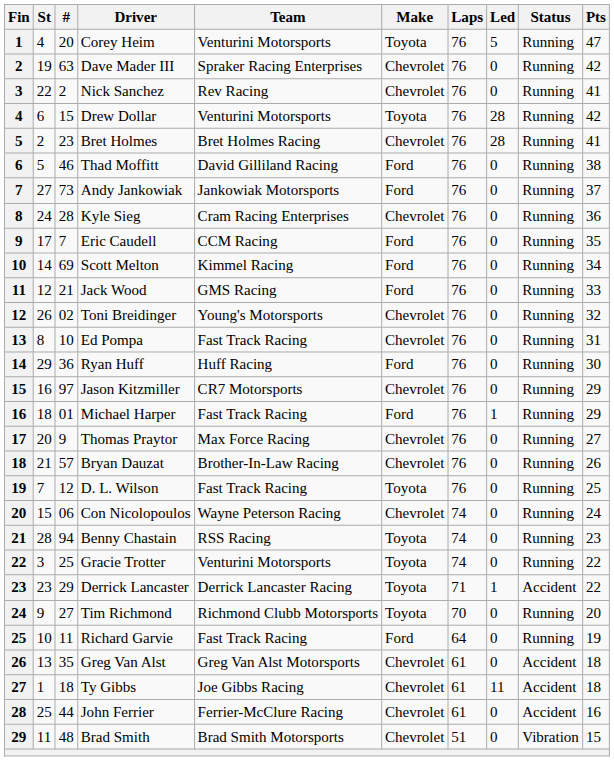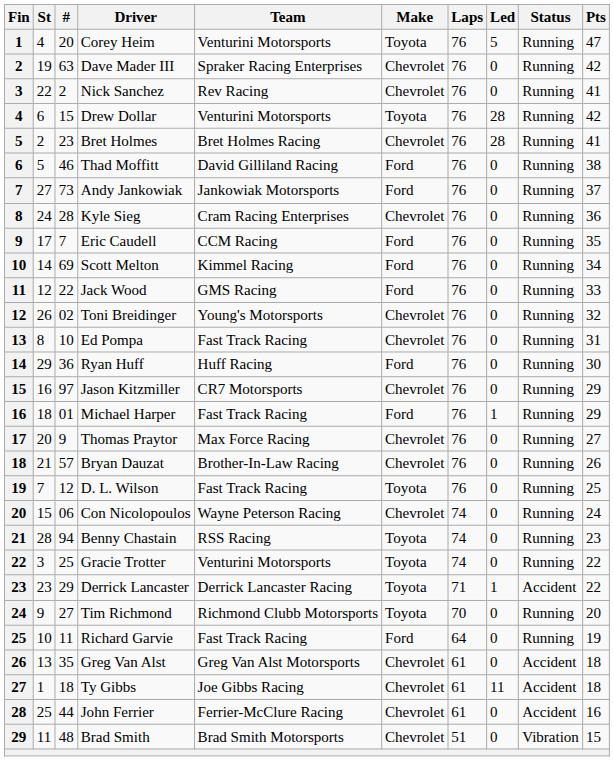Jack Wood | #: 21 -> 22
